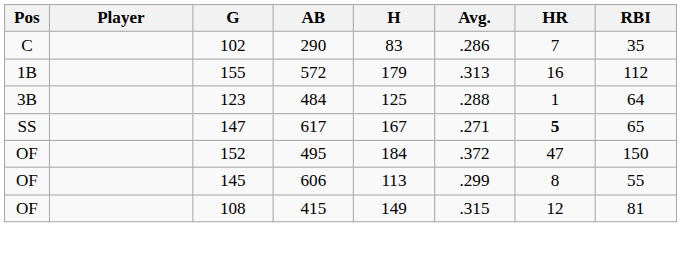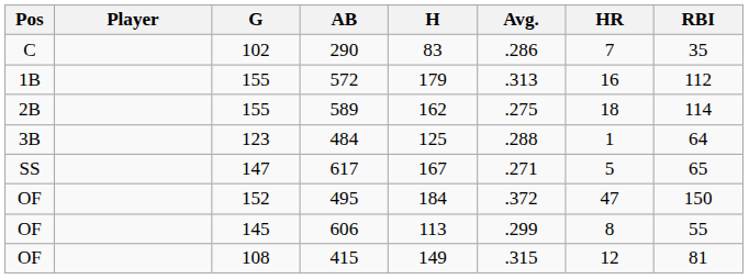+ row: 2B | 155 | 589 | 162 | .275 | 18 | 114
617 | HR: bold -> normal
